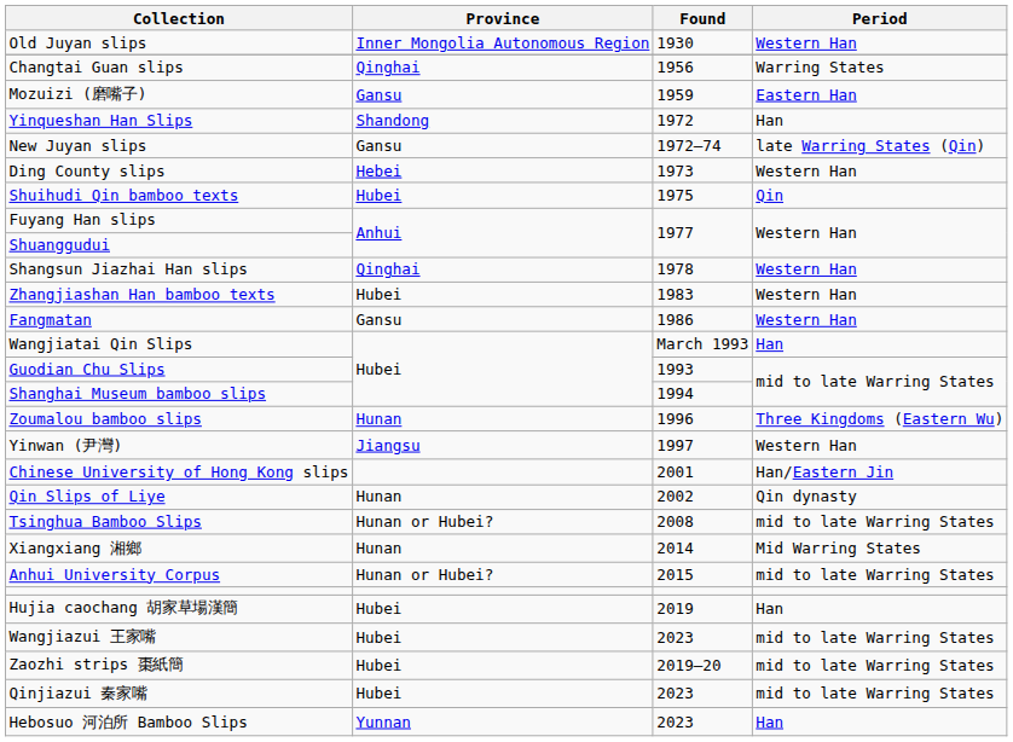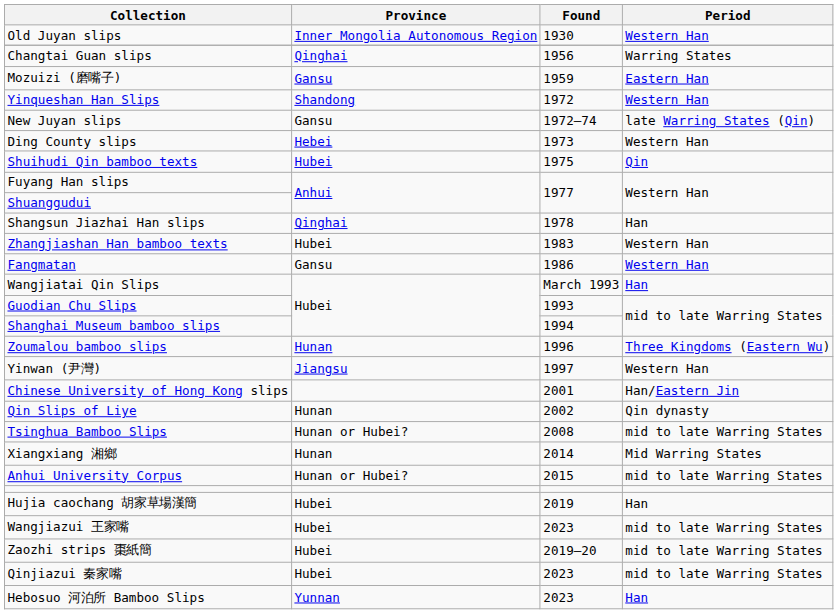Yinqueshan Han Slips | Period: Han -> Western Han
Shangsun Jiazhai Han slips | Period: Western Han -> Han
